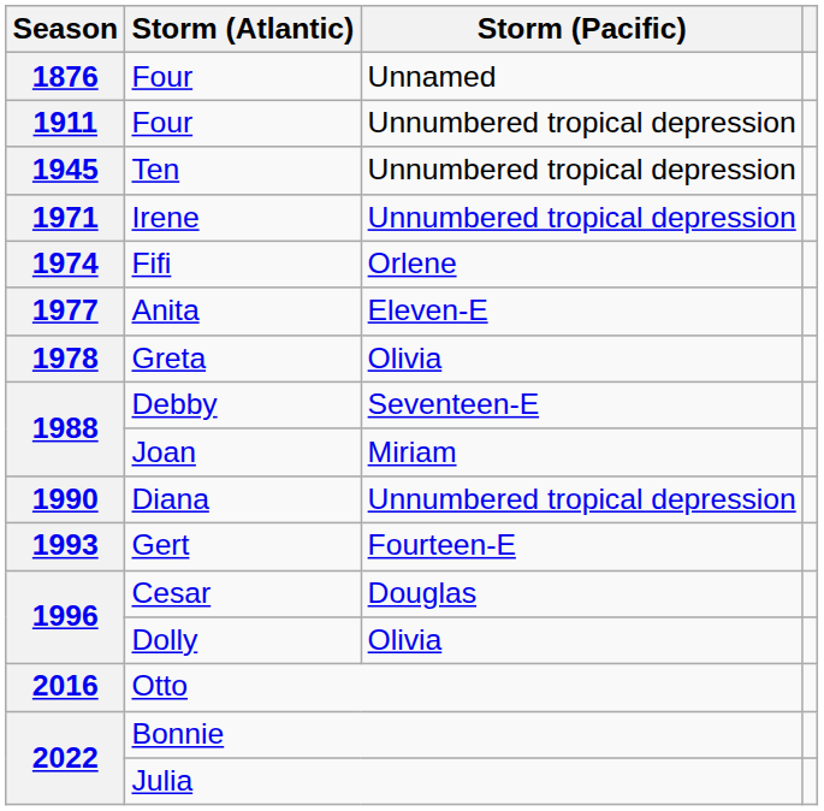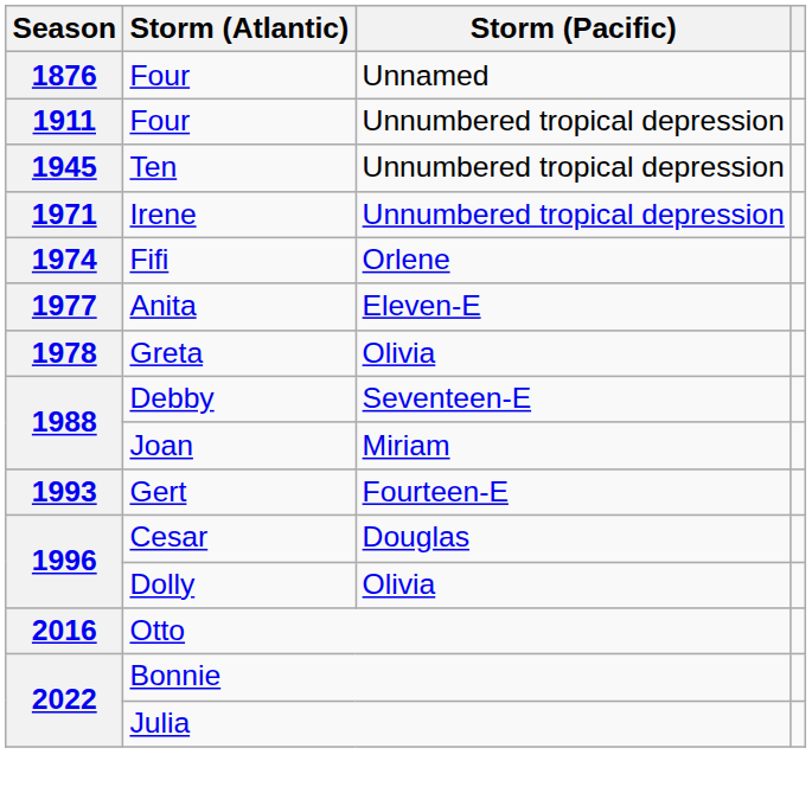- row: 1990 | Diana | Unnumbered tropical depression
